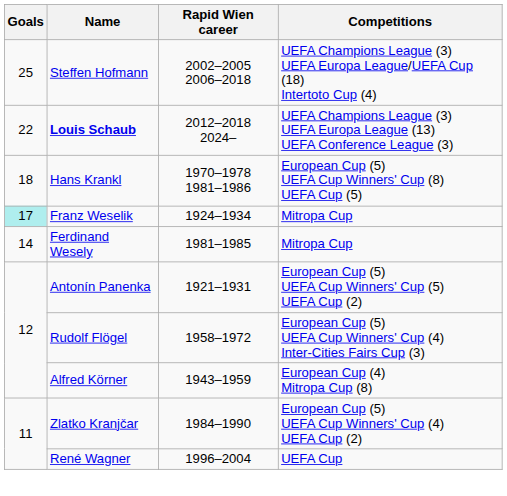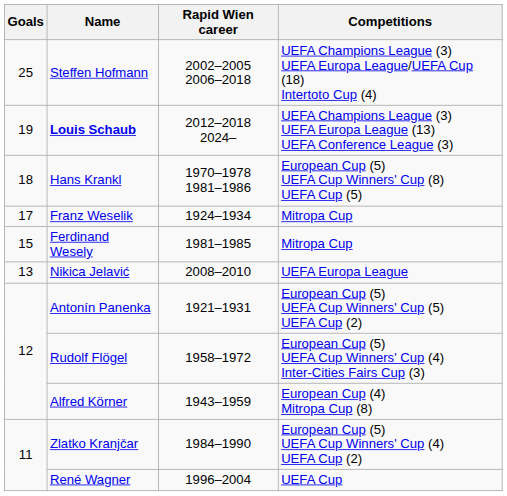Louis Schaub | Goals: 22 -> 19
Franz Weselik | Goals: paleturquoise background -> no background
Ferdinand Wesely | Goals: 14 -> 15
+ row: 13 | Nikica Jelavić | 2008–2010 | UEFA Europa League
